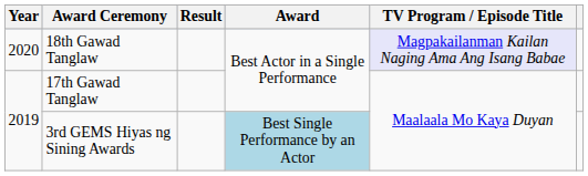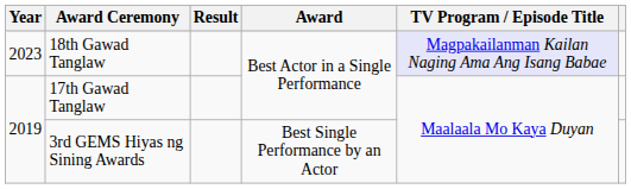18th Gawad Tanglaw | Year: 2020 -> 2023
3rd GEMS Hiyas ng Sining Awards | Award: lightblue background -> no background
